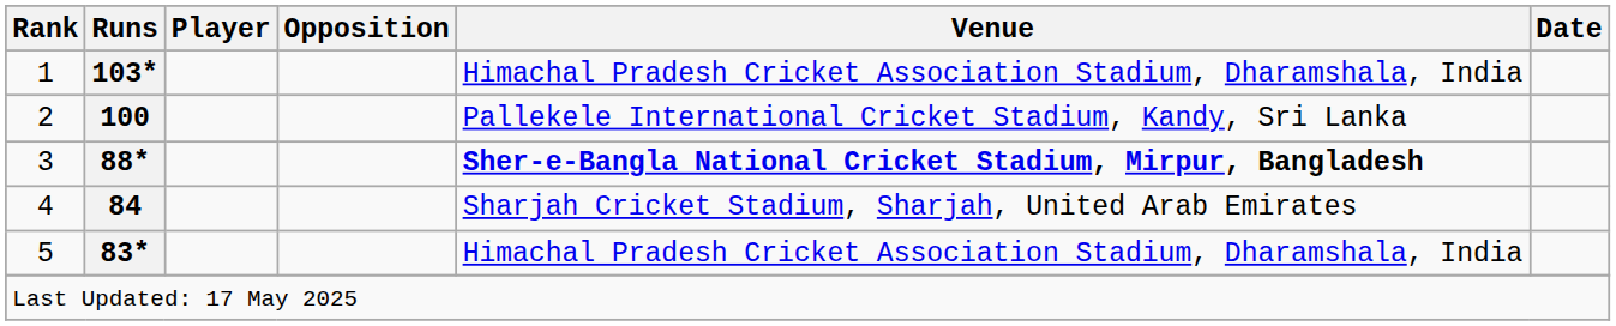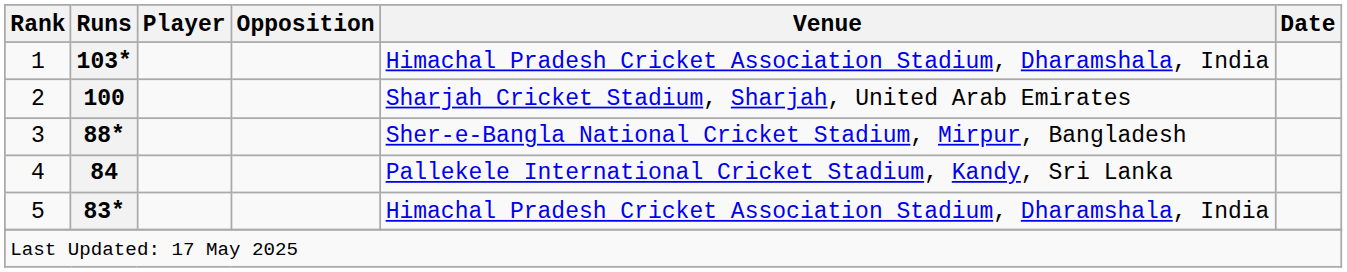2 | Venue: Pallekele International Cricket Stadium, Kandy, Sri Lanka -> Sharjah Cricket Stadium, Sharjah, United Arab Emirates
3 | Venue: bold -> normal
4 | Venue: Sharjah Cricket Stadium, Sharjah, United Arab Emirates -> Pallekele International Cricket Stadium, Kandy, Sri Lanka
